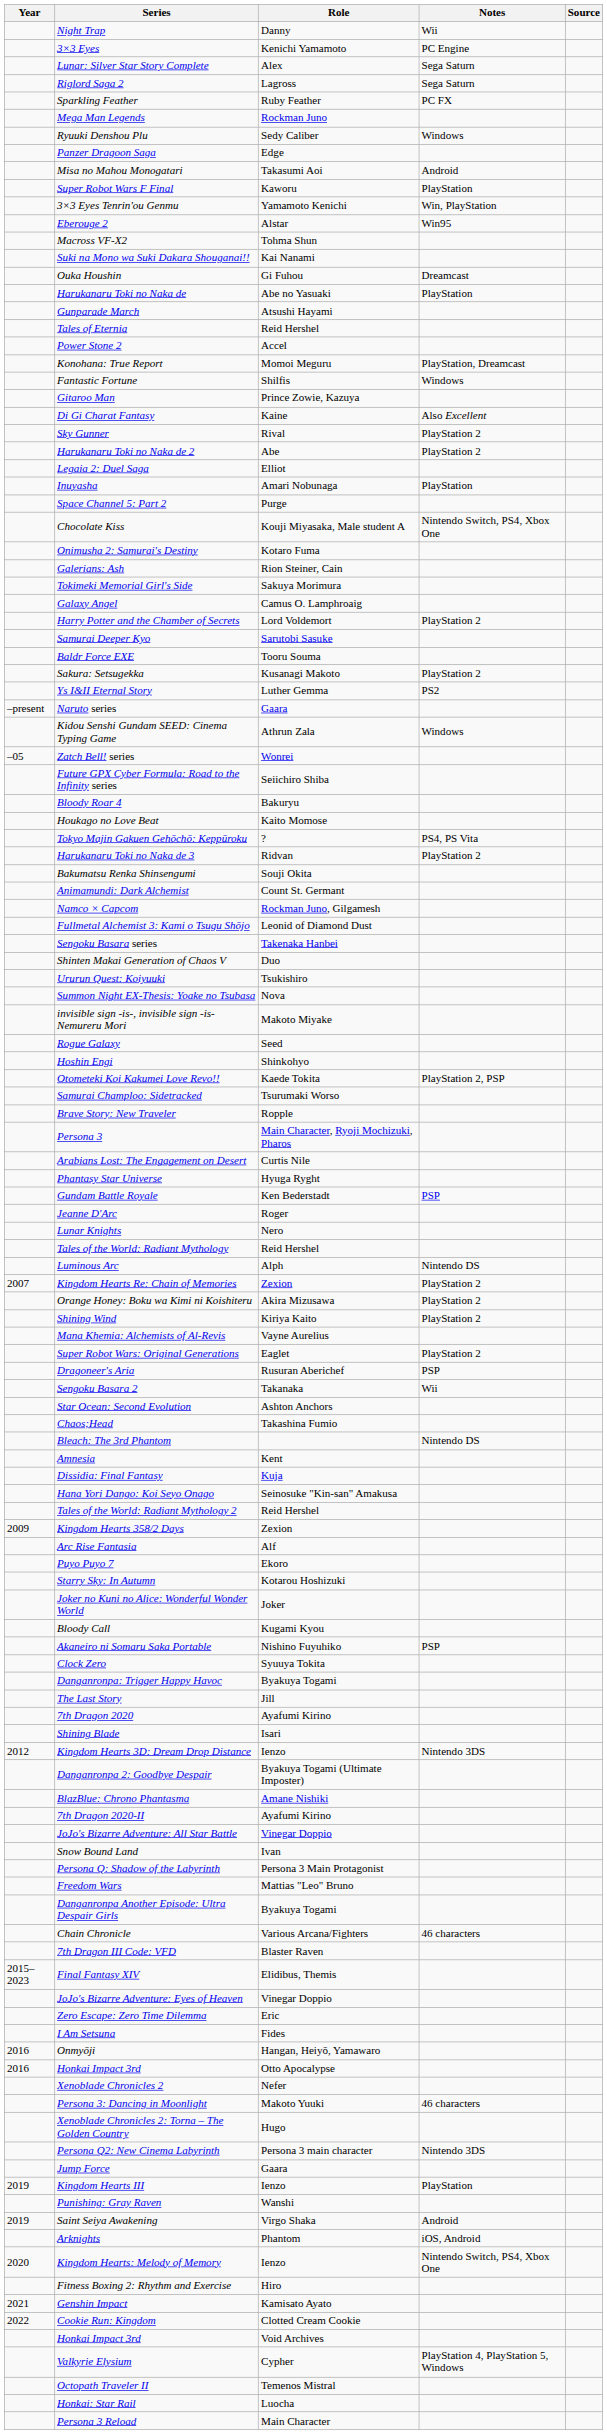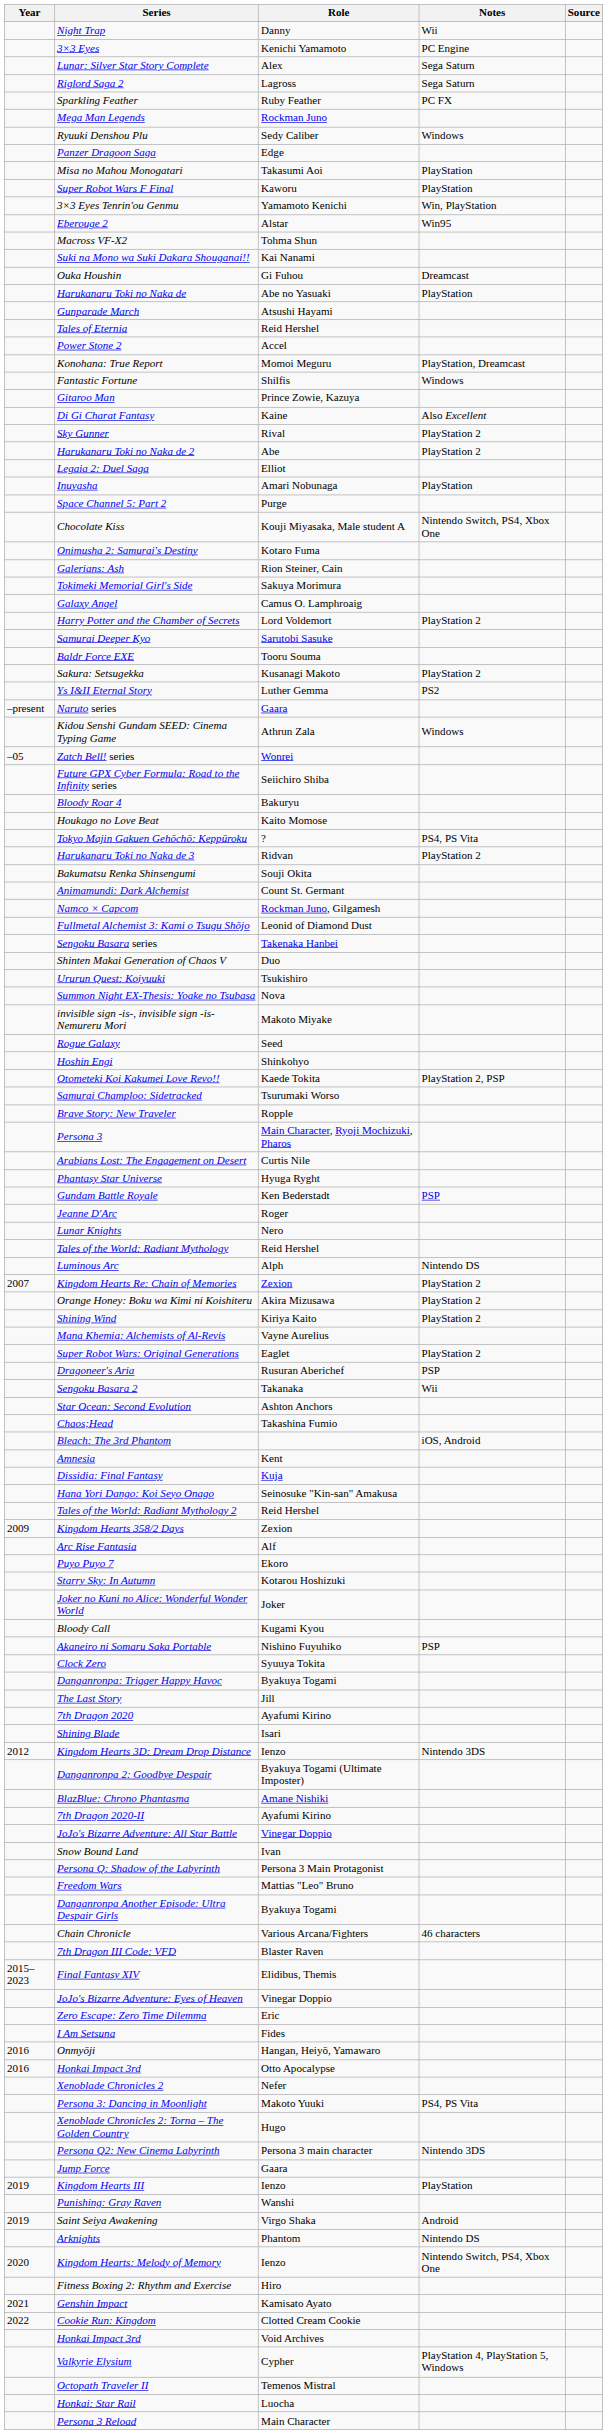Misa no Mahou Monogatari | Notes: Android -> PlayStation
Bleach: The 3rd Phantom | Notes: Nintendo DS -> iOS, Android
Persona 3: Dancing in Moonlight | Notes: 46 characters -> PS4, PS Vita
Arknights | Notes: iOS, Android -> Nintendo DS
